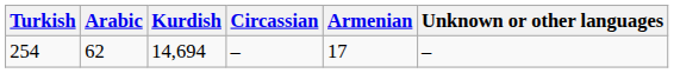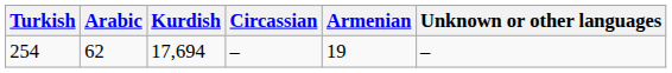254 | Kurdish: 14,694 -> 17,694
254 | Armenian: 17 -> 19
